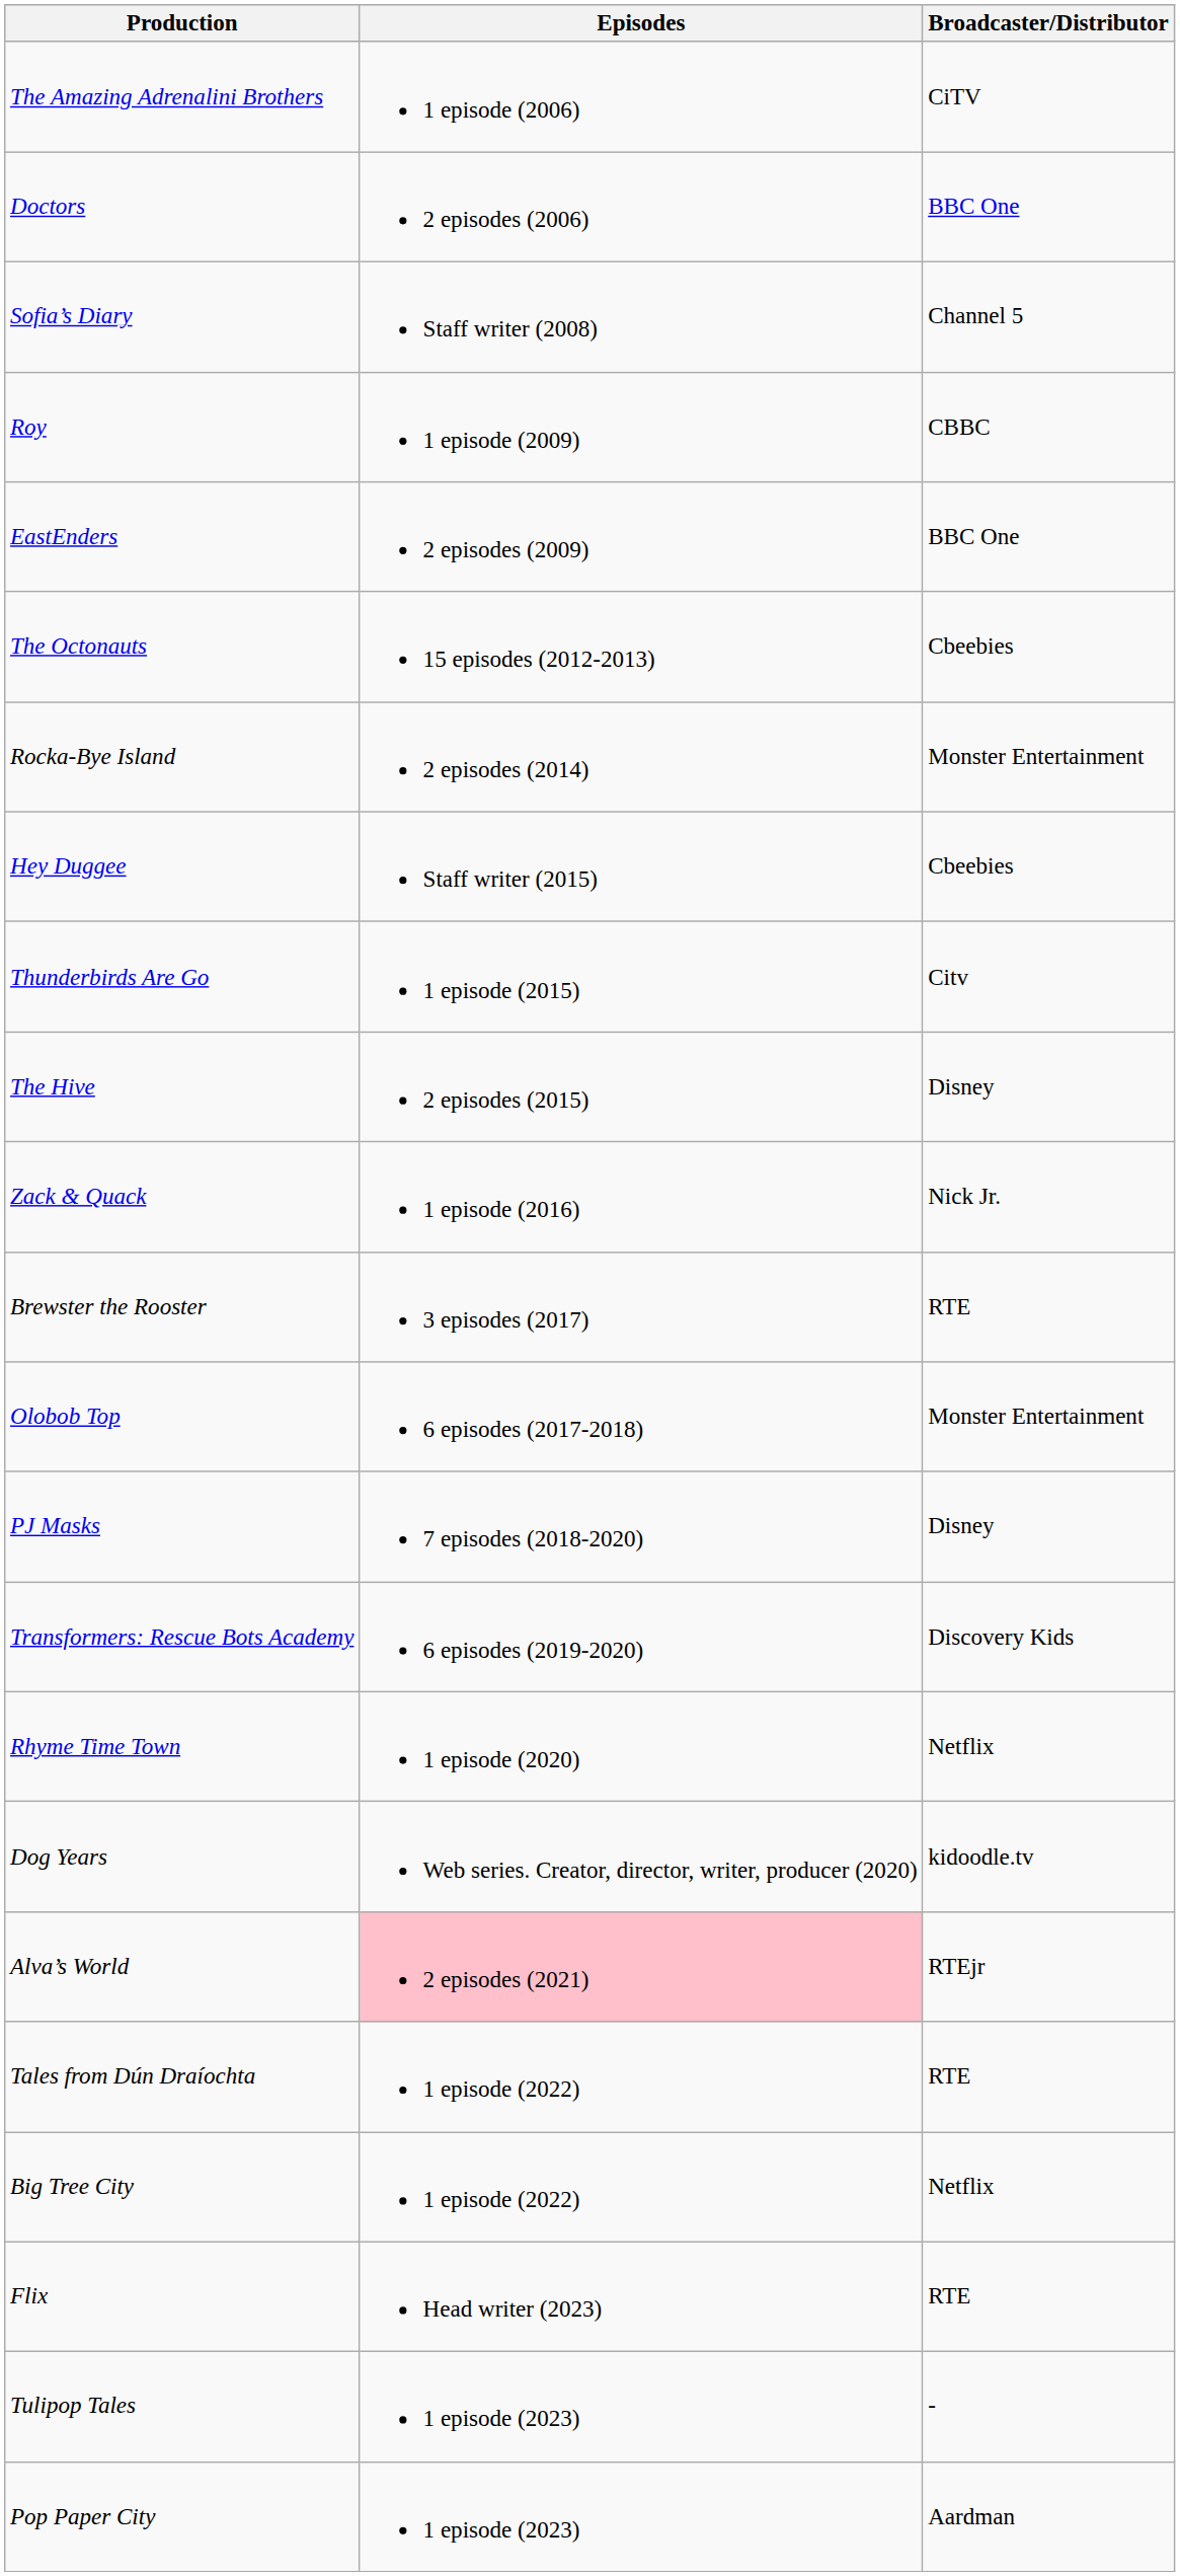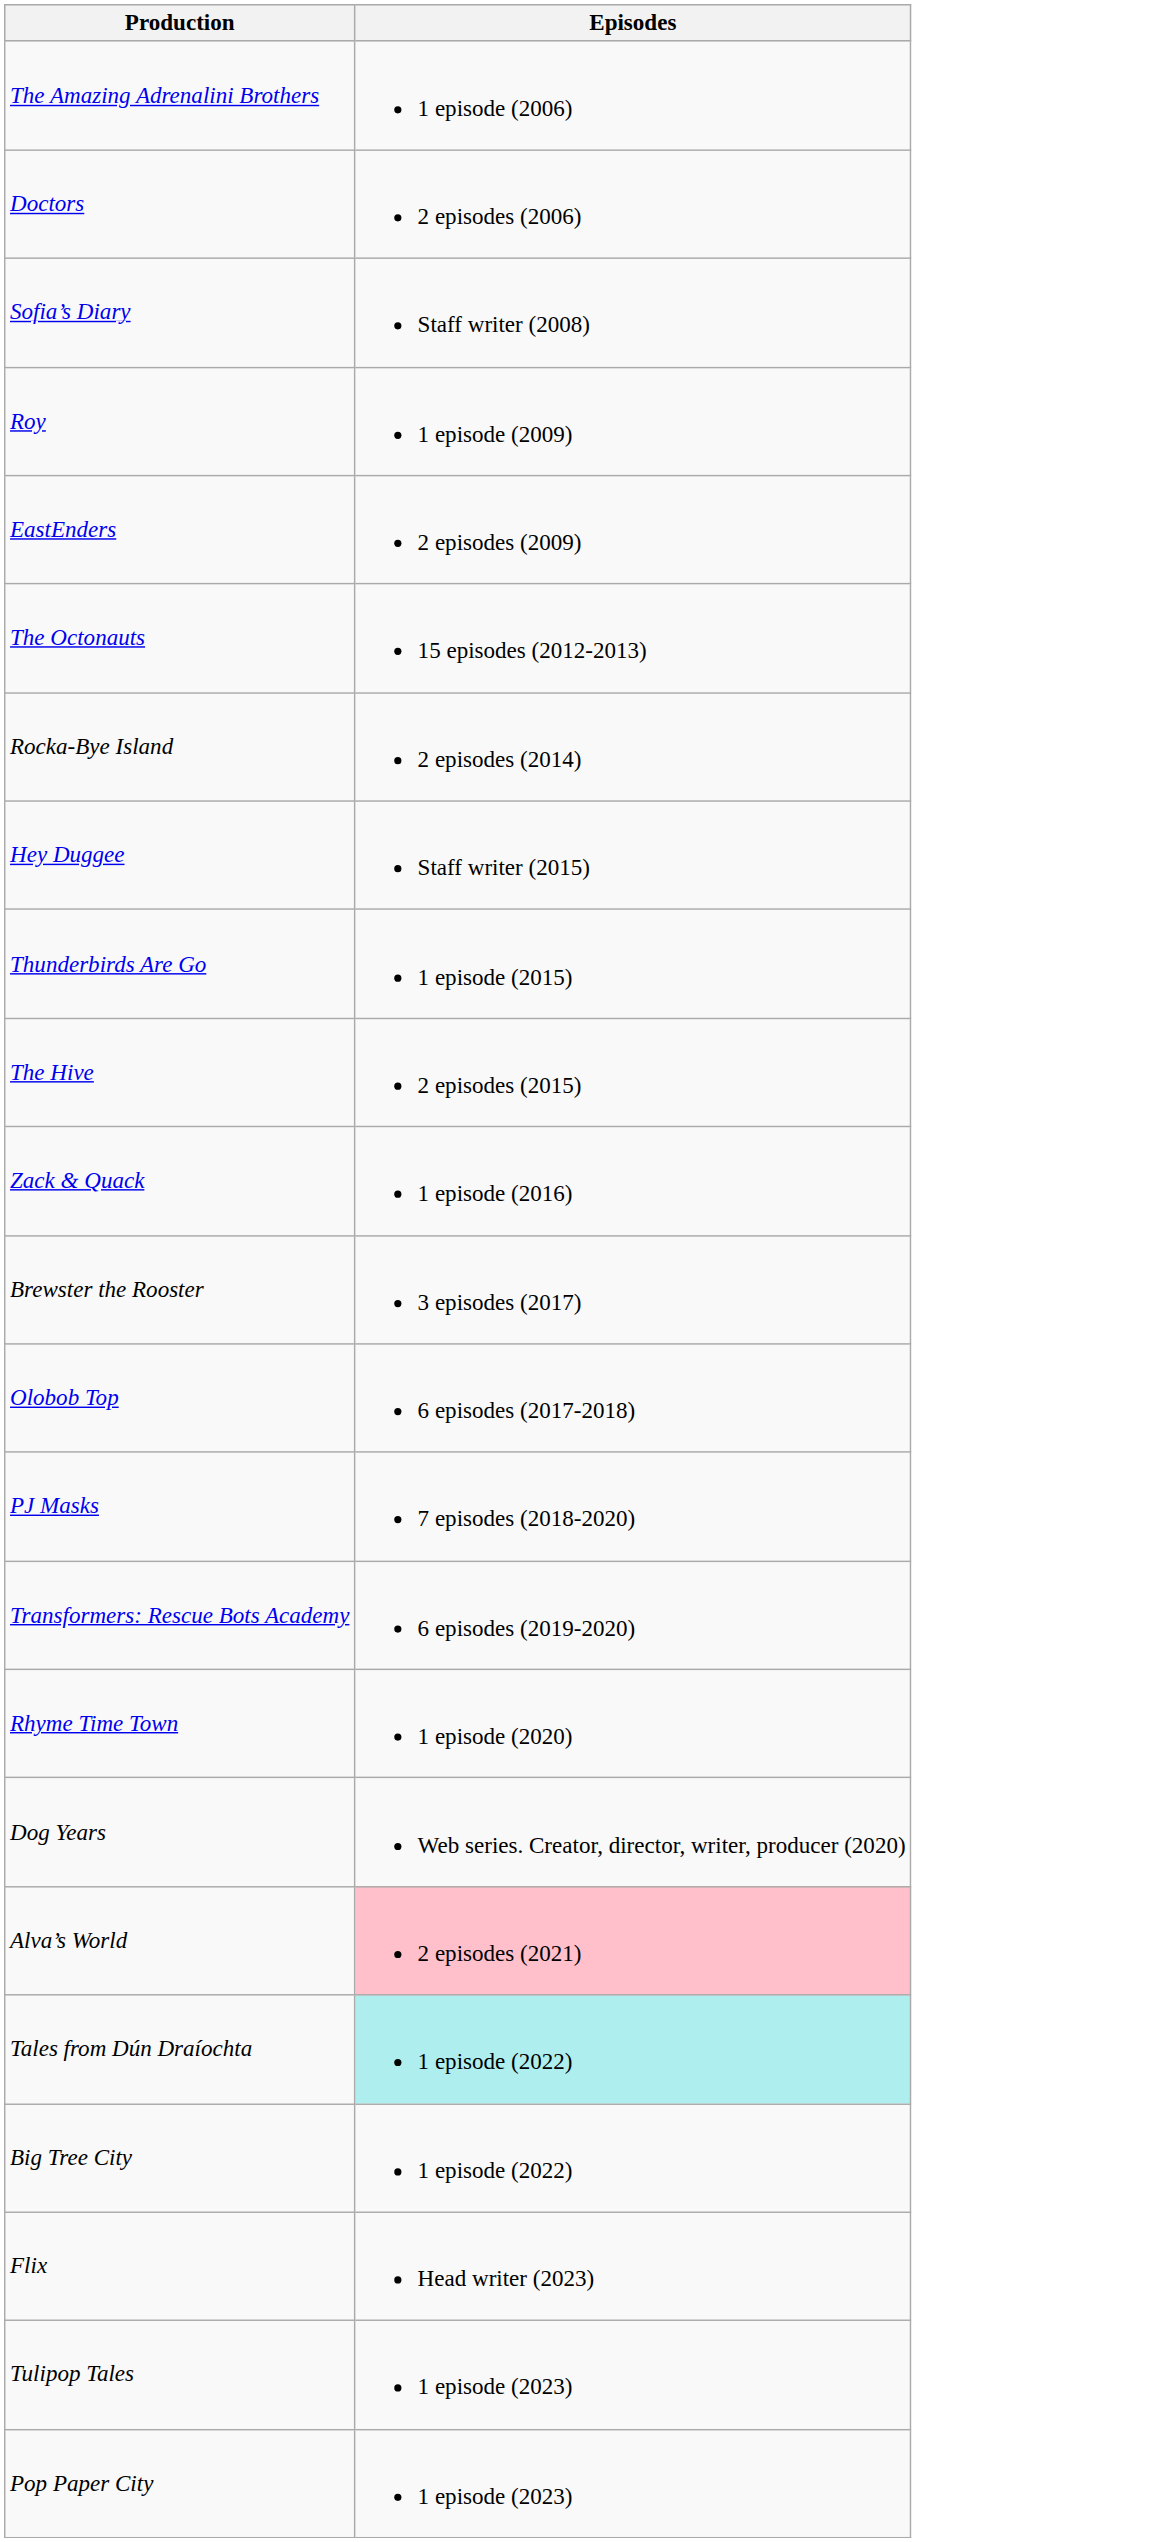- column: Broadcaster/Distributor | CiTV | BBC One | Channel 5 | CBBC | BBC One | Cbeebies | Monster Entertainment | Cbeebies | Citv | Disney | Nick Jr. | RTE | Monster Entertainment | Disney | Discovery Kids | Netflix | kidoodle.tv | RTEjr | RTE | Netflix | RTE | - | Aardman
Tales from Dún Draíochta | Episodes: no background -> paleturquoise background
